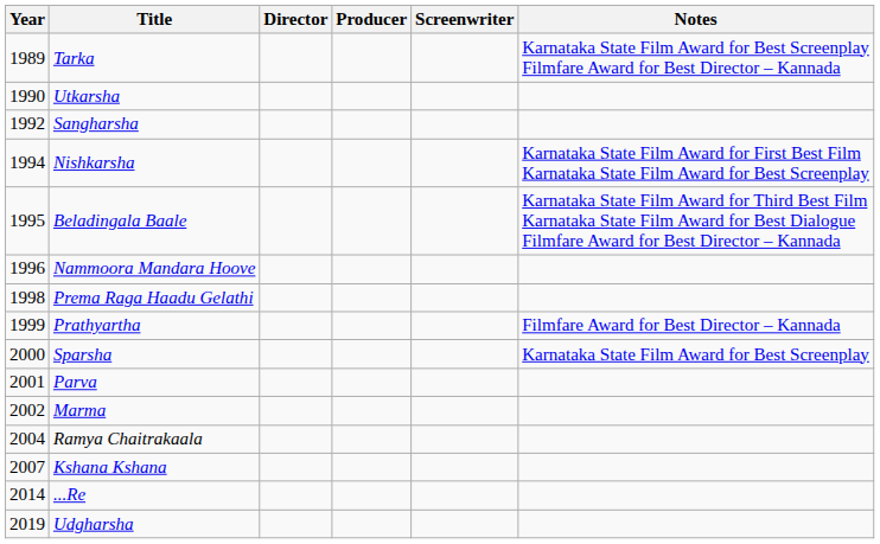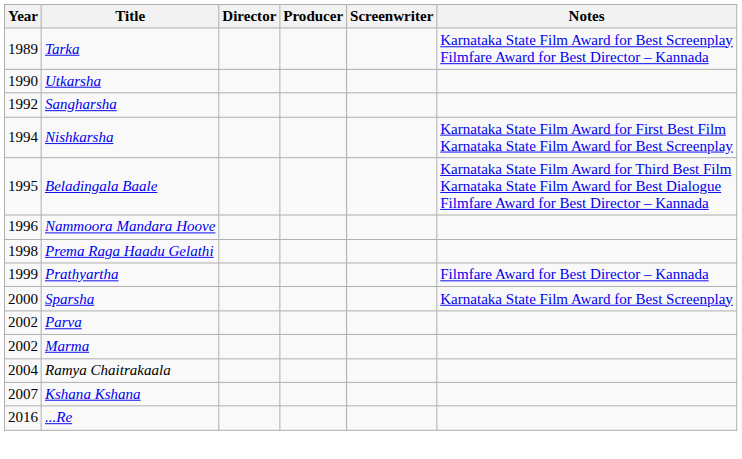Parva | Year: 2001 -> 2002
...Re | Year: 2014 -> 2016
- row: 2019 | Udgharsha
